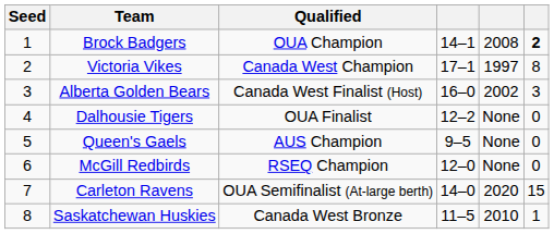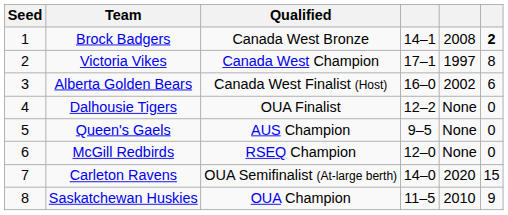Brock Badgers | Qualified: OUA Champion -> Canada West Bronze
Alberta Golden Bears | column 6: 3 -> 6
Saskatchewan Huskies | Qualified: Canada West Bronze -> OUA Champion
Saskatchewan Huskies | column 6: 1 -> 9
